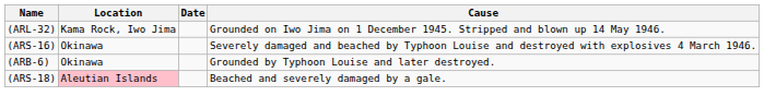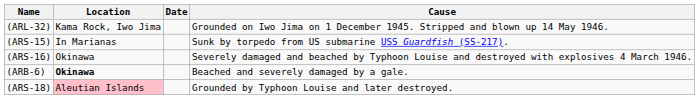+ row: (ARS-15) | In Marianas | Sunk by torpedo from US submarine USS Guardfish (SS-217).
(ARB-6) | Location: normal -> bold
(ARB-6) | Cause: Grounded by Typhoon Louise and later destroyed. -> Beached and severely damaged by a gale.
(ARS-18) | Cause: Beached and severely damaged by a gale. -> Grounded by Typhoon Louise and later destroyed.
